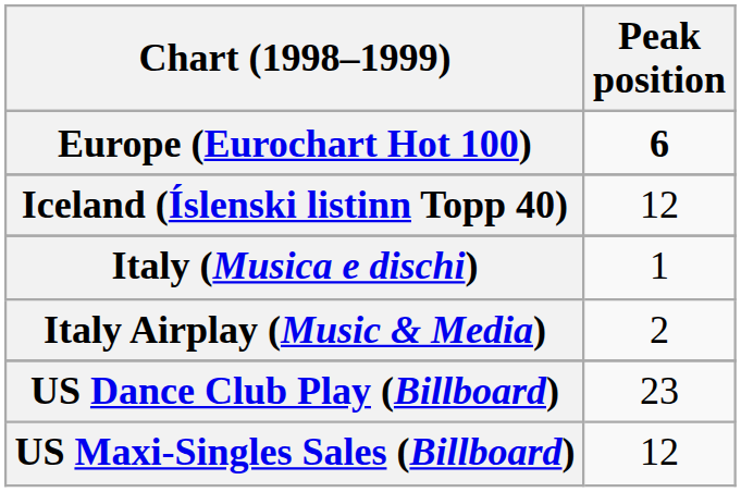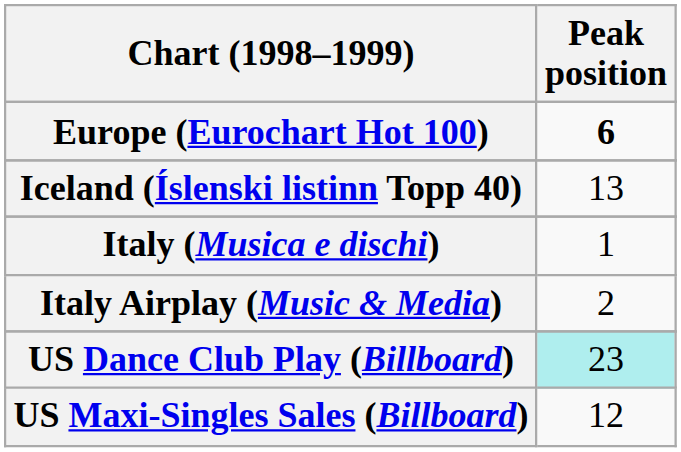Iceland (Íslenski listinn Topp 40) | Peak position: 12 -> 13
US Dance Club Play (Billboard) | Peak position: no background -> paleturquoise background
